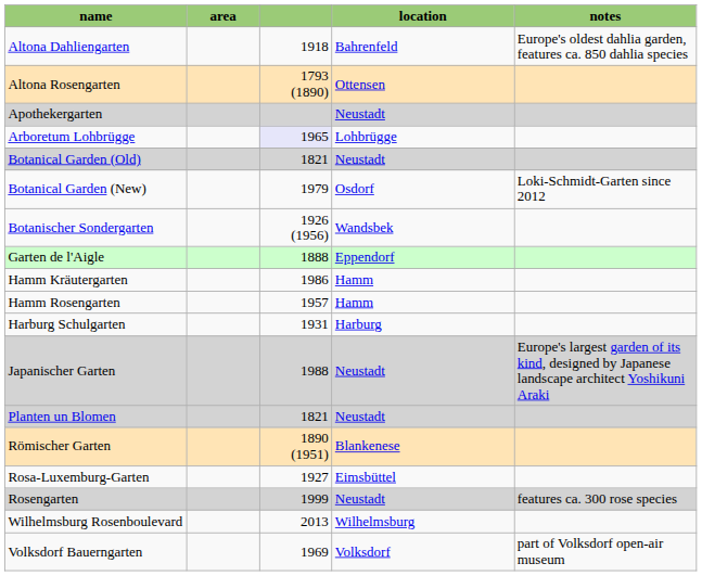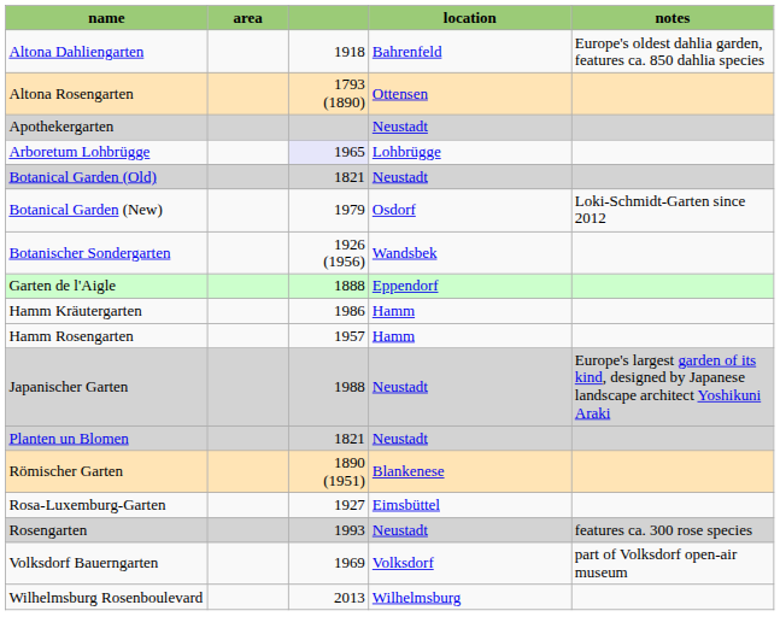- row: Harburg Schulgarten | 1931 | Harburg
Rosengarten | column 3: 1999 -> 1993
rows swapped: Volksdorf Bauerngarten <-> Wilhelmsburg Rosenboulevard
